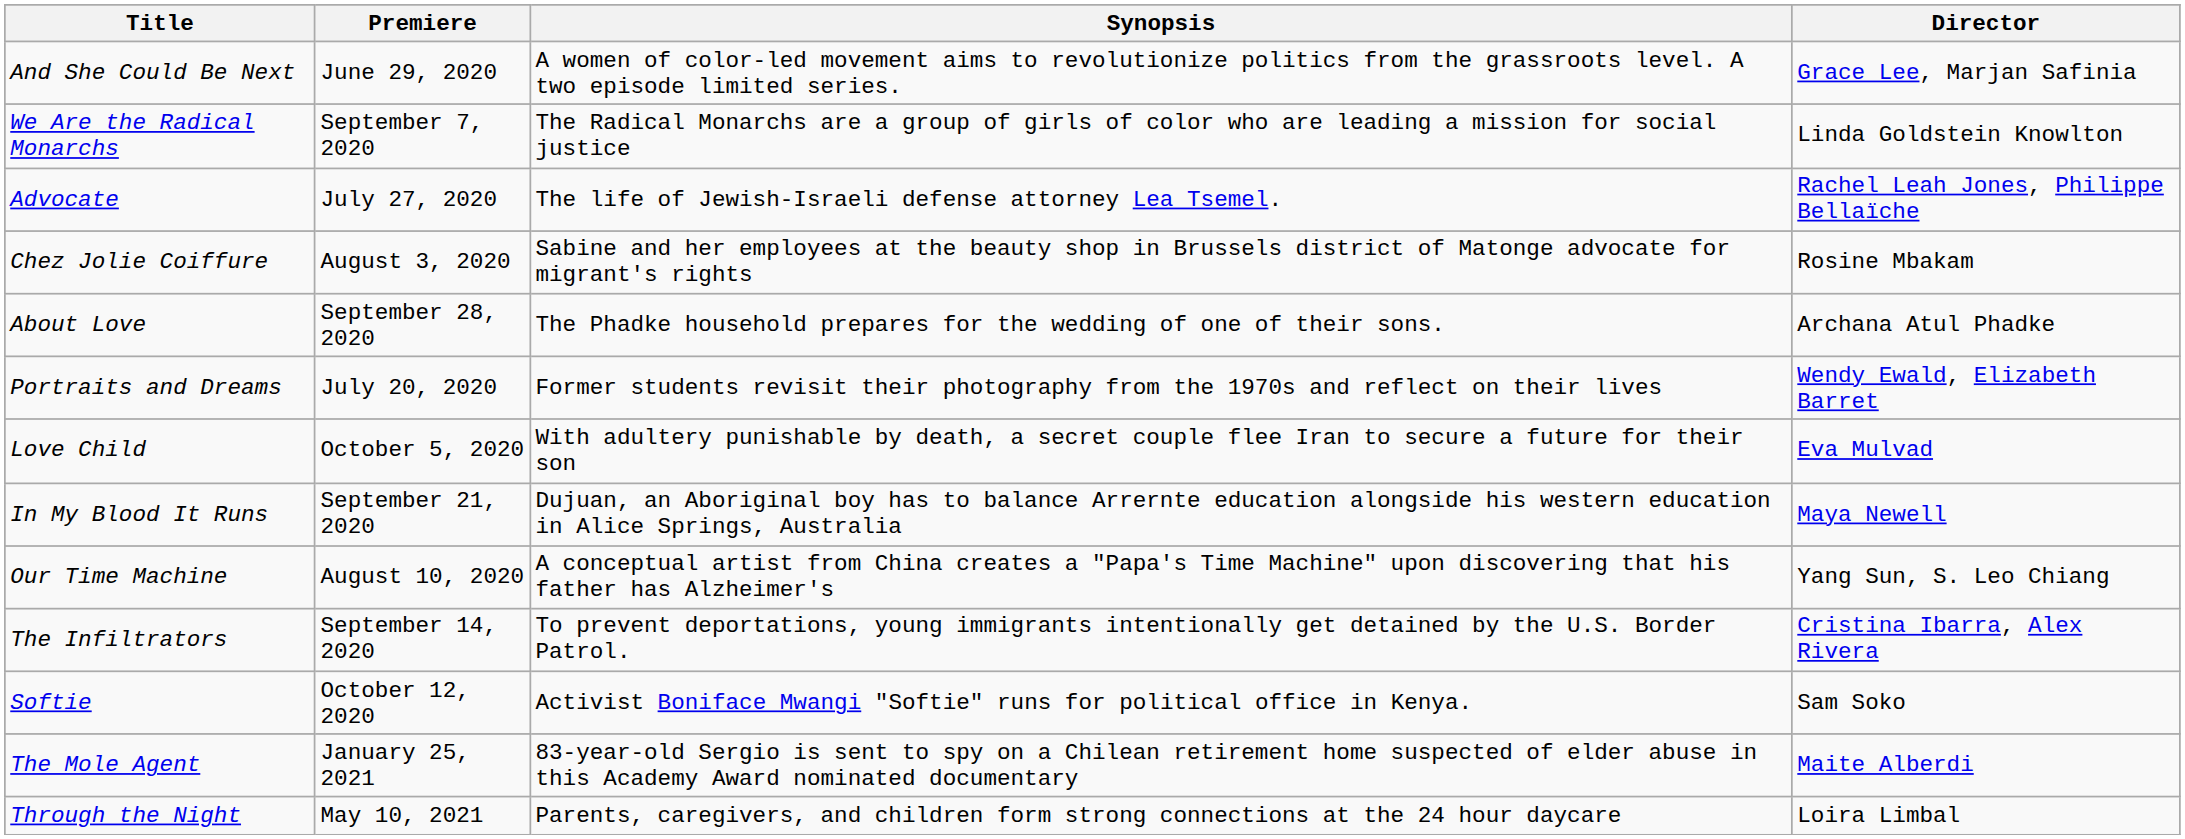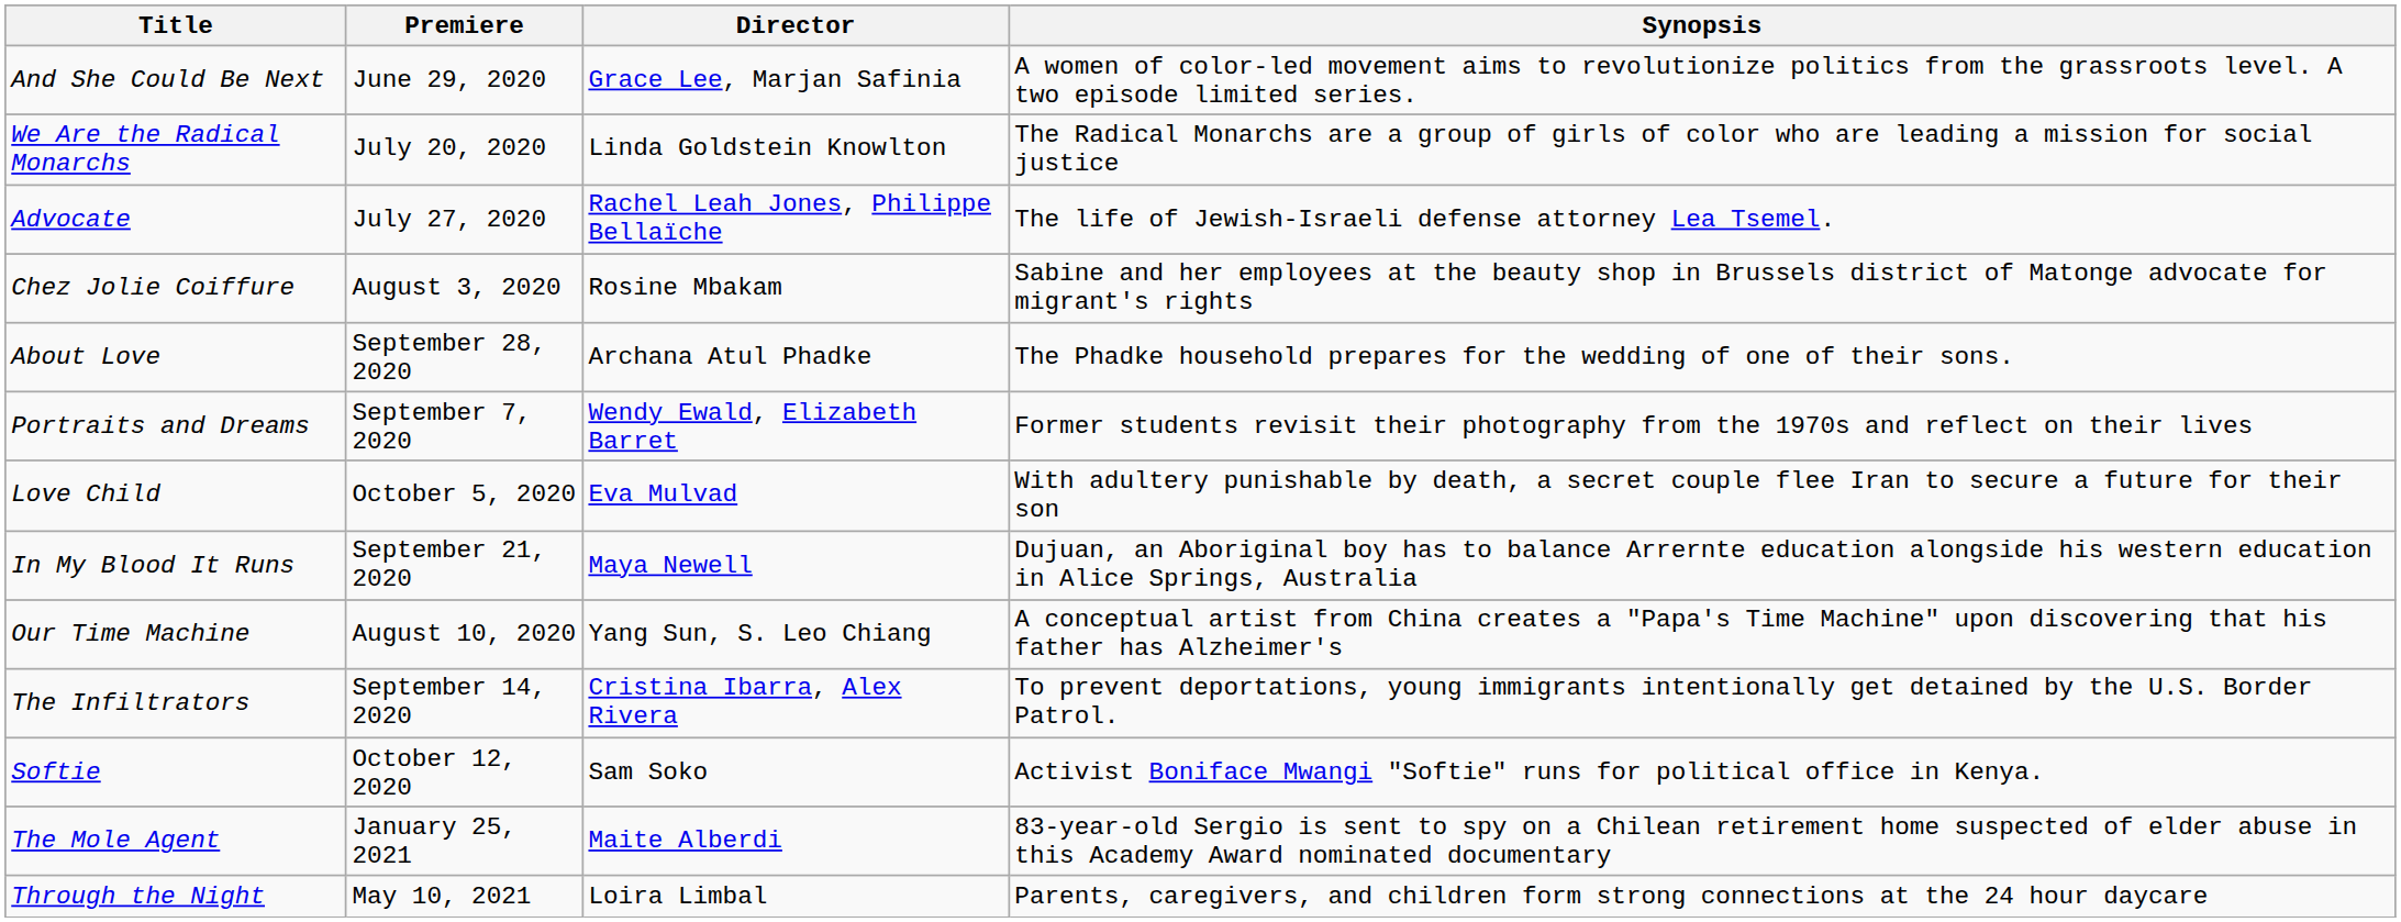columns swapped: Director <-> Synopsis
We Are the Radical Monarchs | Premiere: September 7, 2020 -> July 20, 2020
Portraits and Dreams | Premiere: July 20, 2020 -> September 7, 2020
